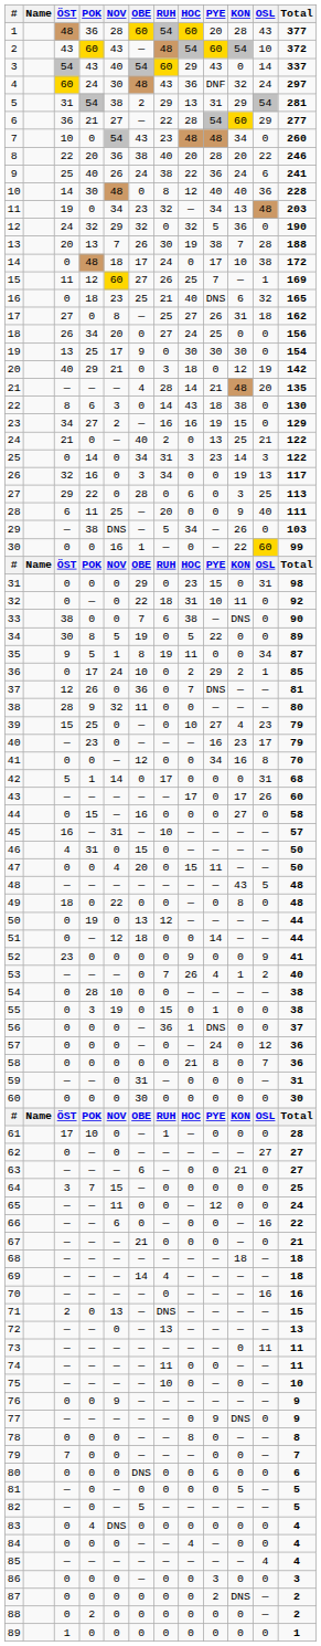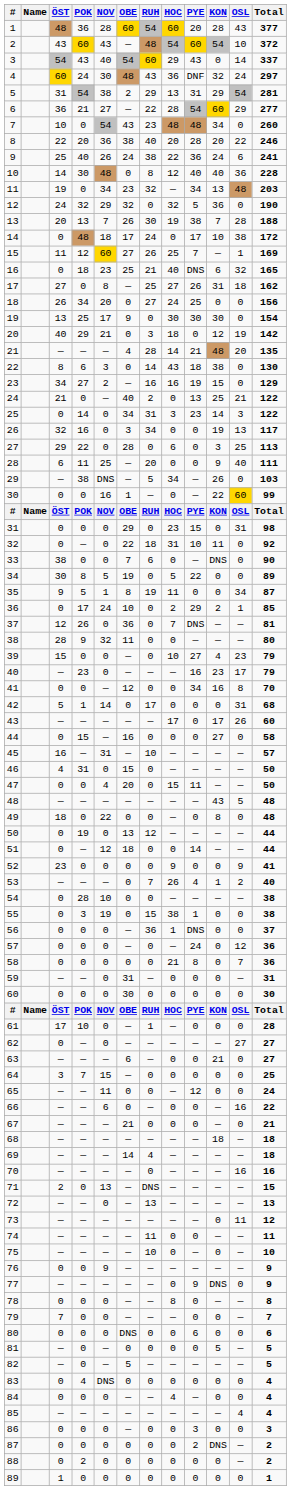33 | HOC: 38 -> 0
39 | POK: 25 -> 0
55 | HOC: 0 -> 38
73 | Total: 11 -> 12
